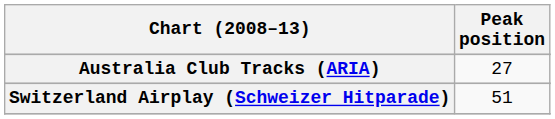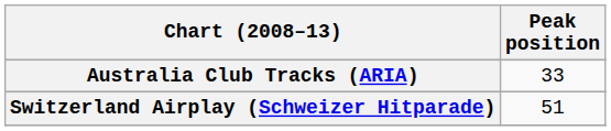Australia Club Tracks (ARIA) | Peak position: 27 -> 33
